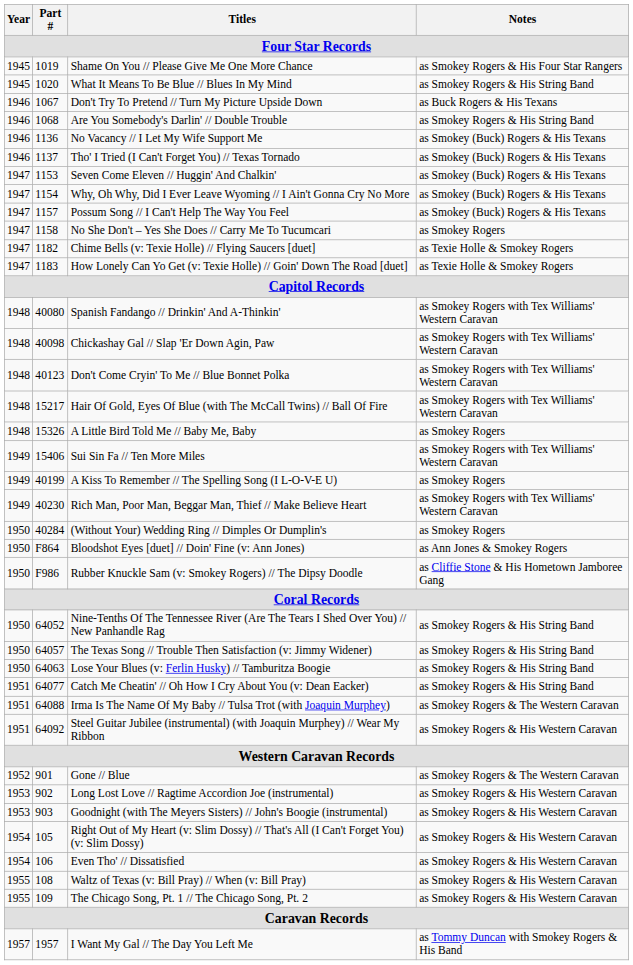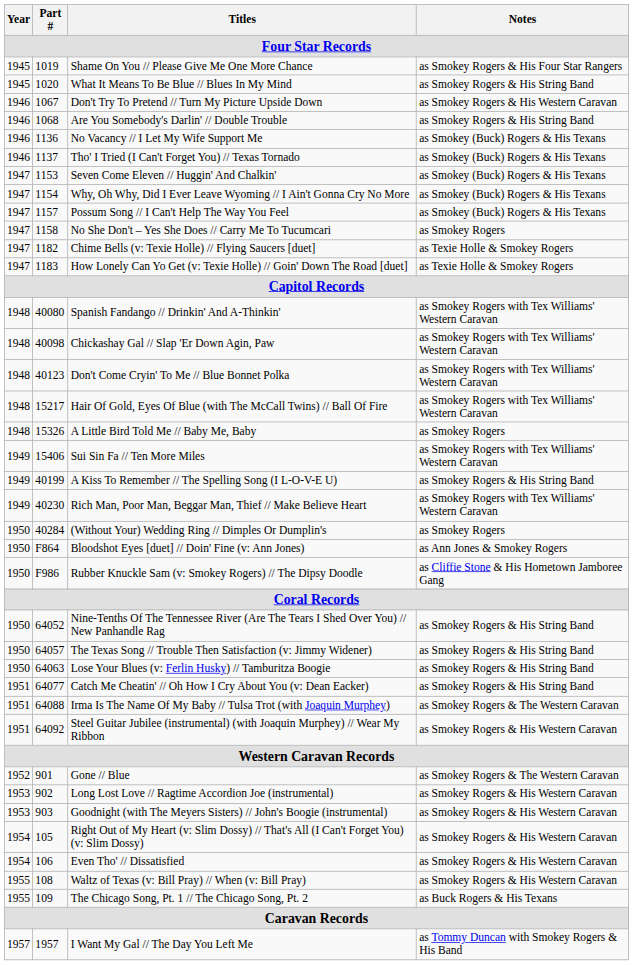Don't Try To Pretend // Turn My Picture Upside Down | Notes: as Buck Rogers & His Texans -> as Smokey Rogers & His Western Caravan
A Kiss To Remember // The Spelling Song (I L-O-V-E U) | Notes: as Smokey Rogers -> as Smokey Rogers & His String Band
The Chicago Song, Pt. 1 // The Chicago Song, Pt. 2 | Notes: as Smokey Rogers & His Western Caravan -> as Buck Rogers & His Texans
